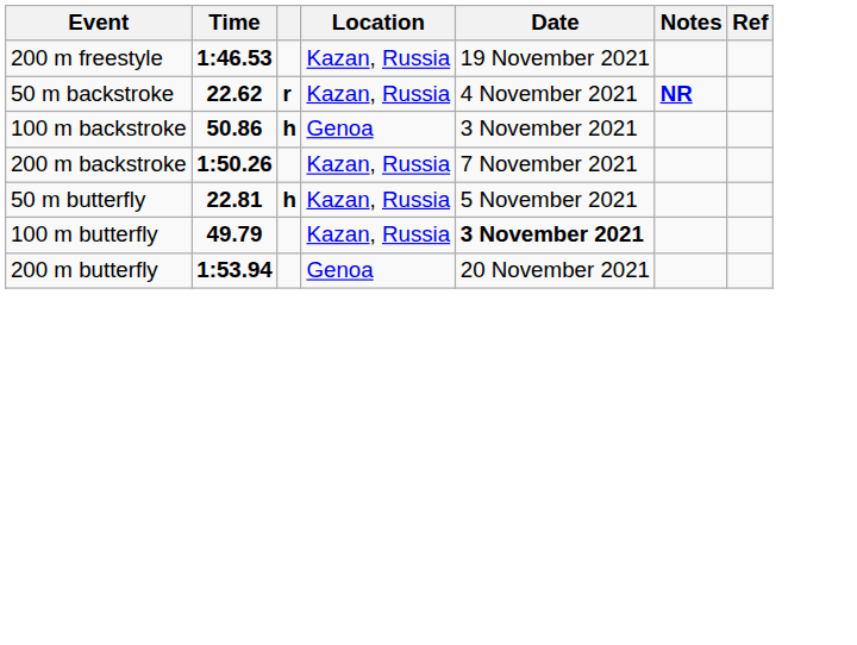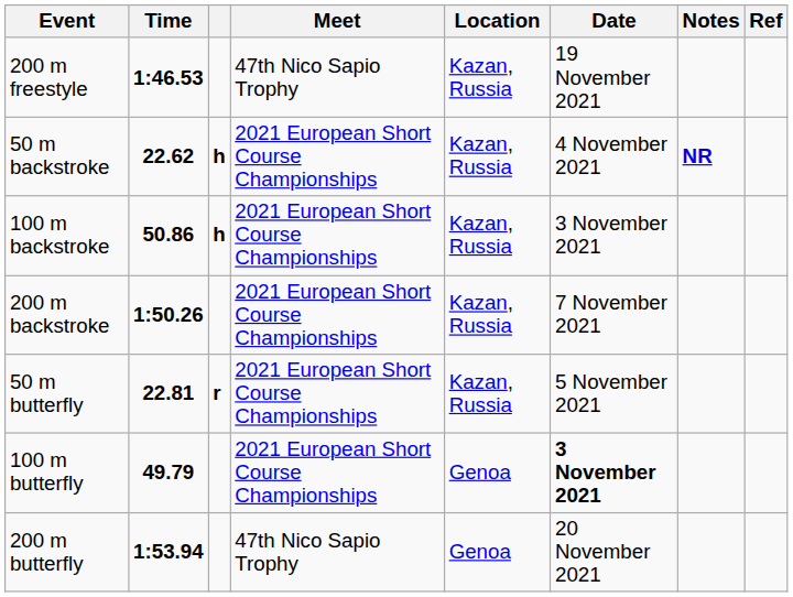+ column: Meet | 47th Nico Sapio Trophy | 2021 European Short Course Championships | 2021 European Short Course Championships | 2021 European Short Course Championships | 2021 European Short Course Championships | 2021 European Short Course Championships | 47th Nico Sapio Trophy
50 m backstroke | column 3: r -> h
100 m backstroke | Location: Genoa -> Kazan, Russia
50 m butterfly | column 3: h -> r
100 m butterfly | Location: Kazan, Russia -> Genoa
